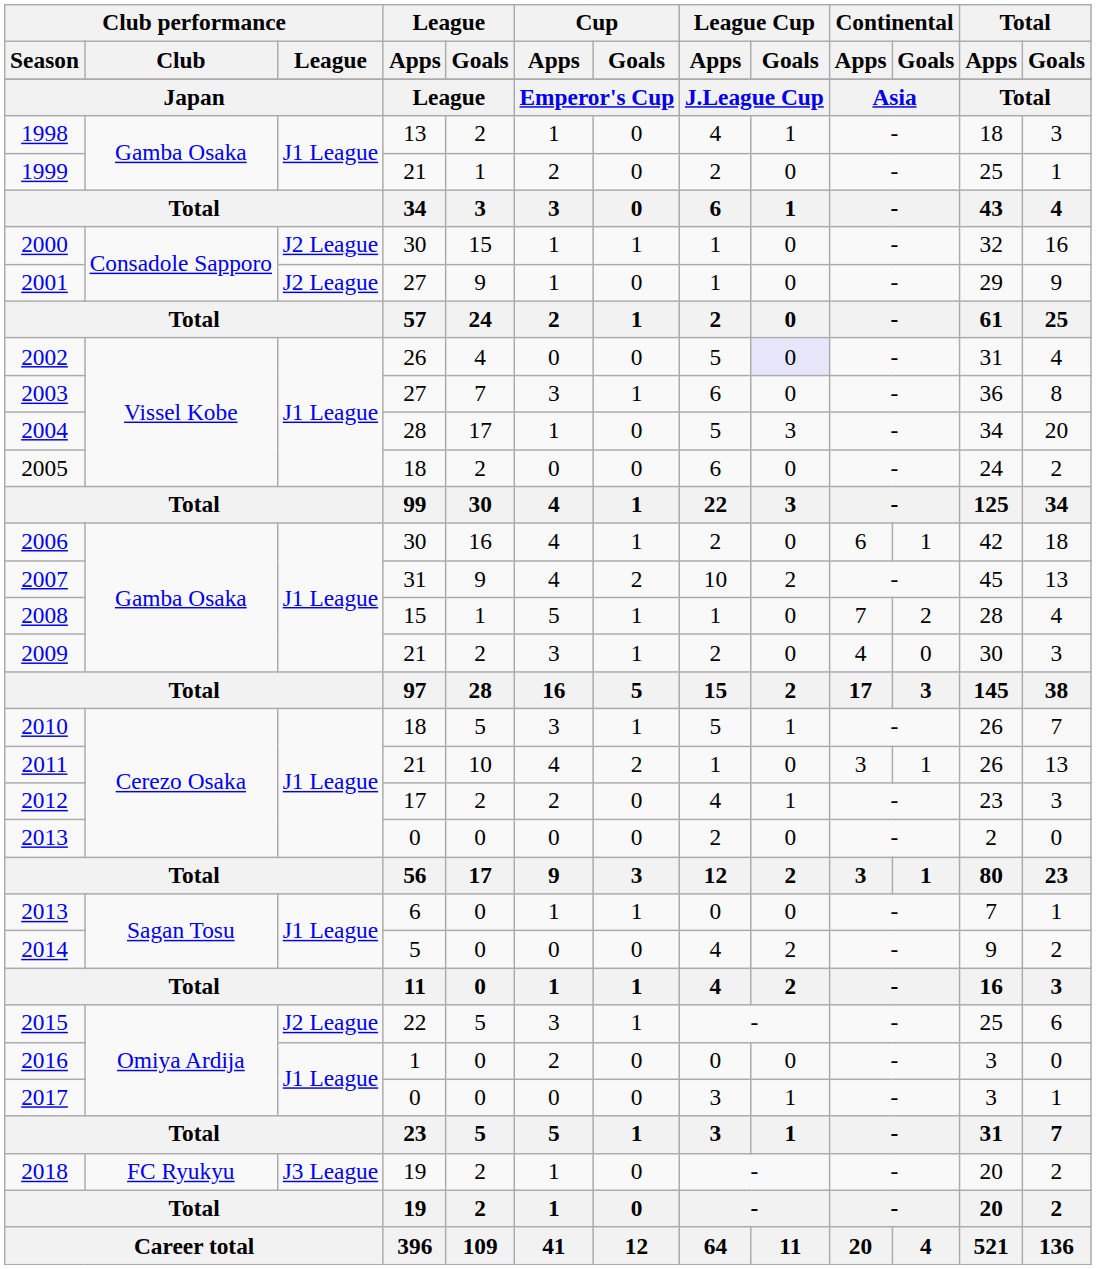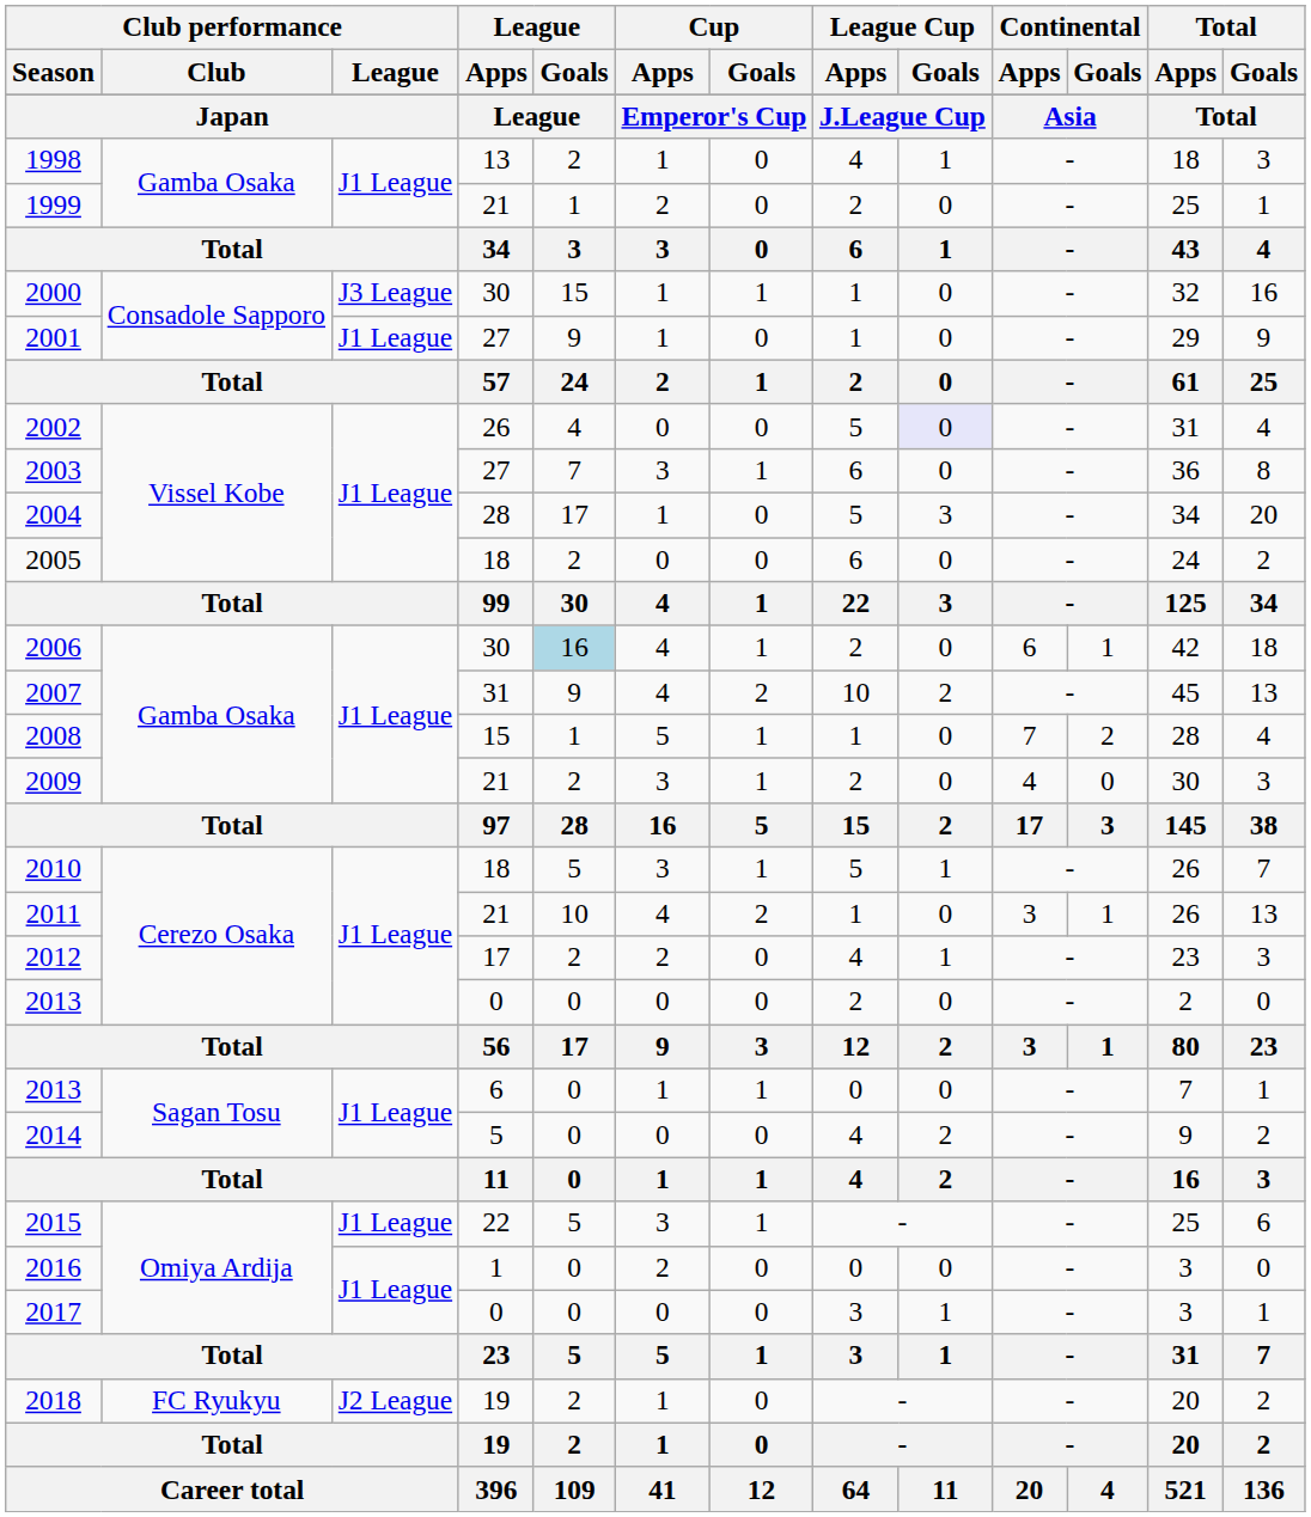2000 | Club performance / League: J2 League -> J3 League
2001 | Club performance / League: J2 League -> J1 League
2006 | League / Goals: no background -> lightblue background
2015 | Club performance / League: J2 League -> J1 League
2018 | Club performance / League: J3 League -> J2 League
